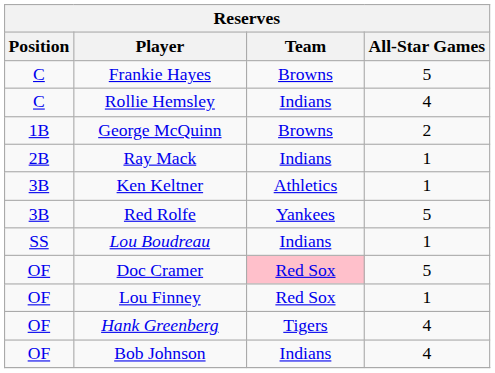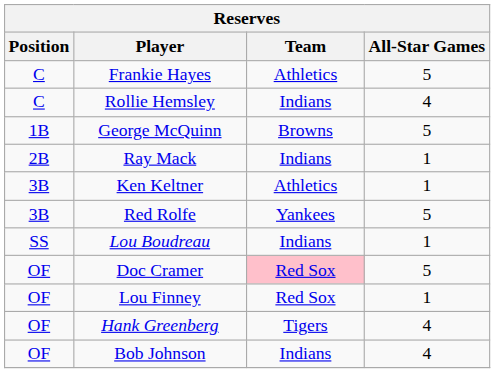Frankie Hayes | Team: Browns -> Athletics
George McQuinn | All-Star Games: 2 -> 5
